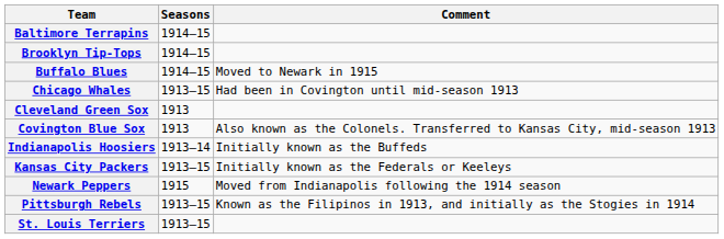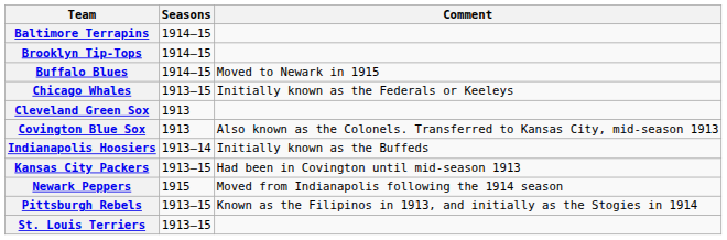Chicago Whales | Comment: Had been in Covington until mid-season 1913 -> Initially known as the Federals or Keeleys
Kansas City Packers | Comment: Initially known as the Federals or Keeleys -> Had been in Covington until mid-season 1913
